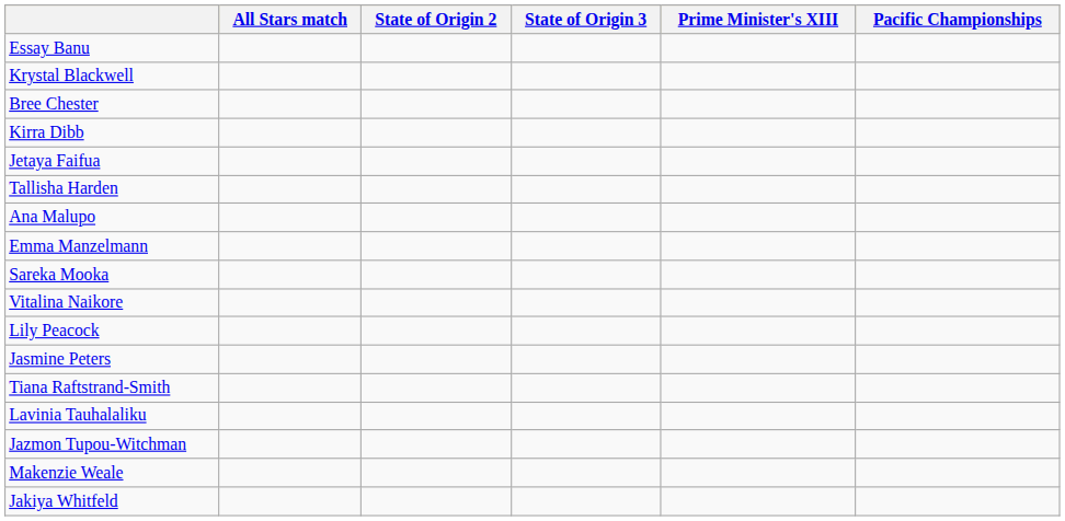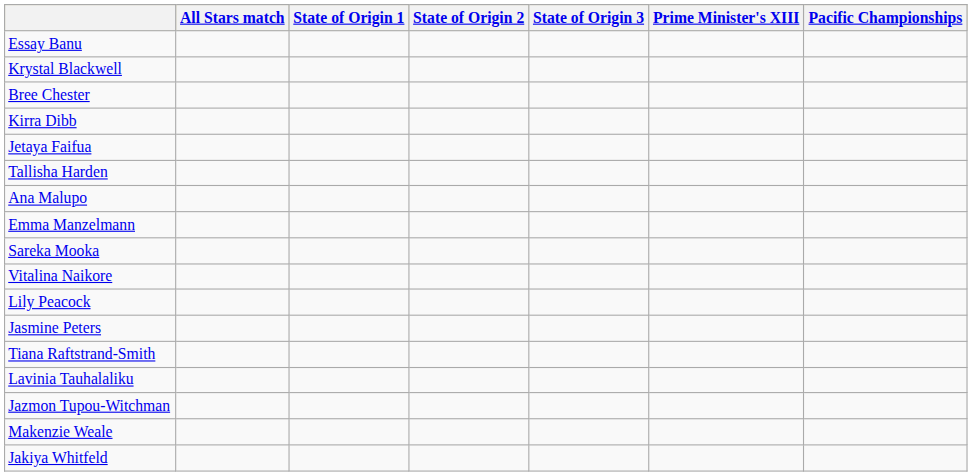+ column: State of Origin 1
